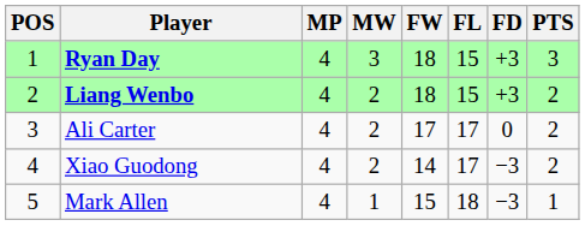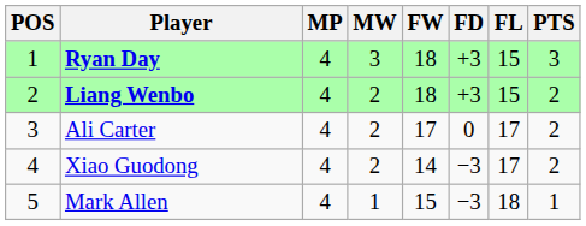columns swapped: FL <-> FD
